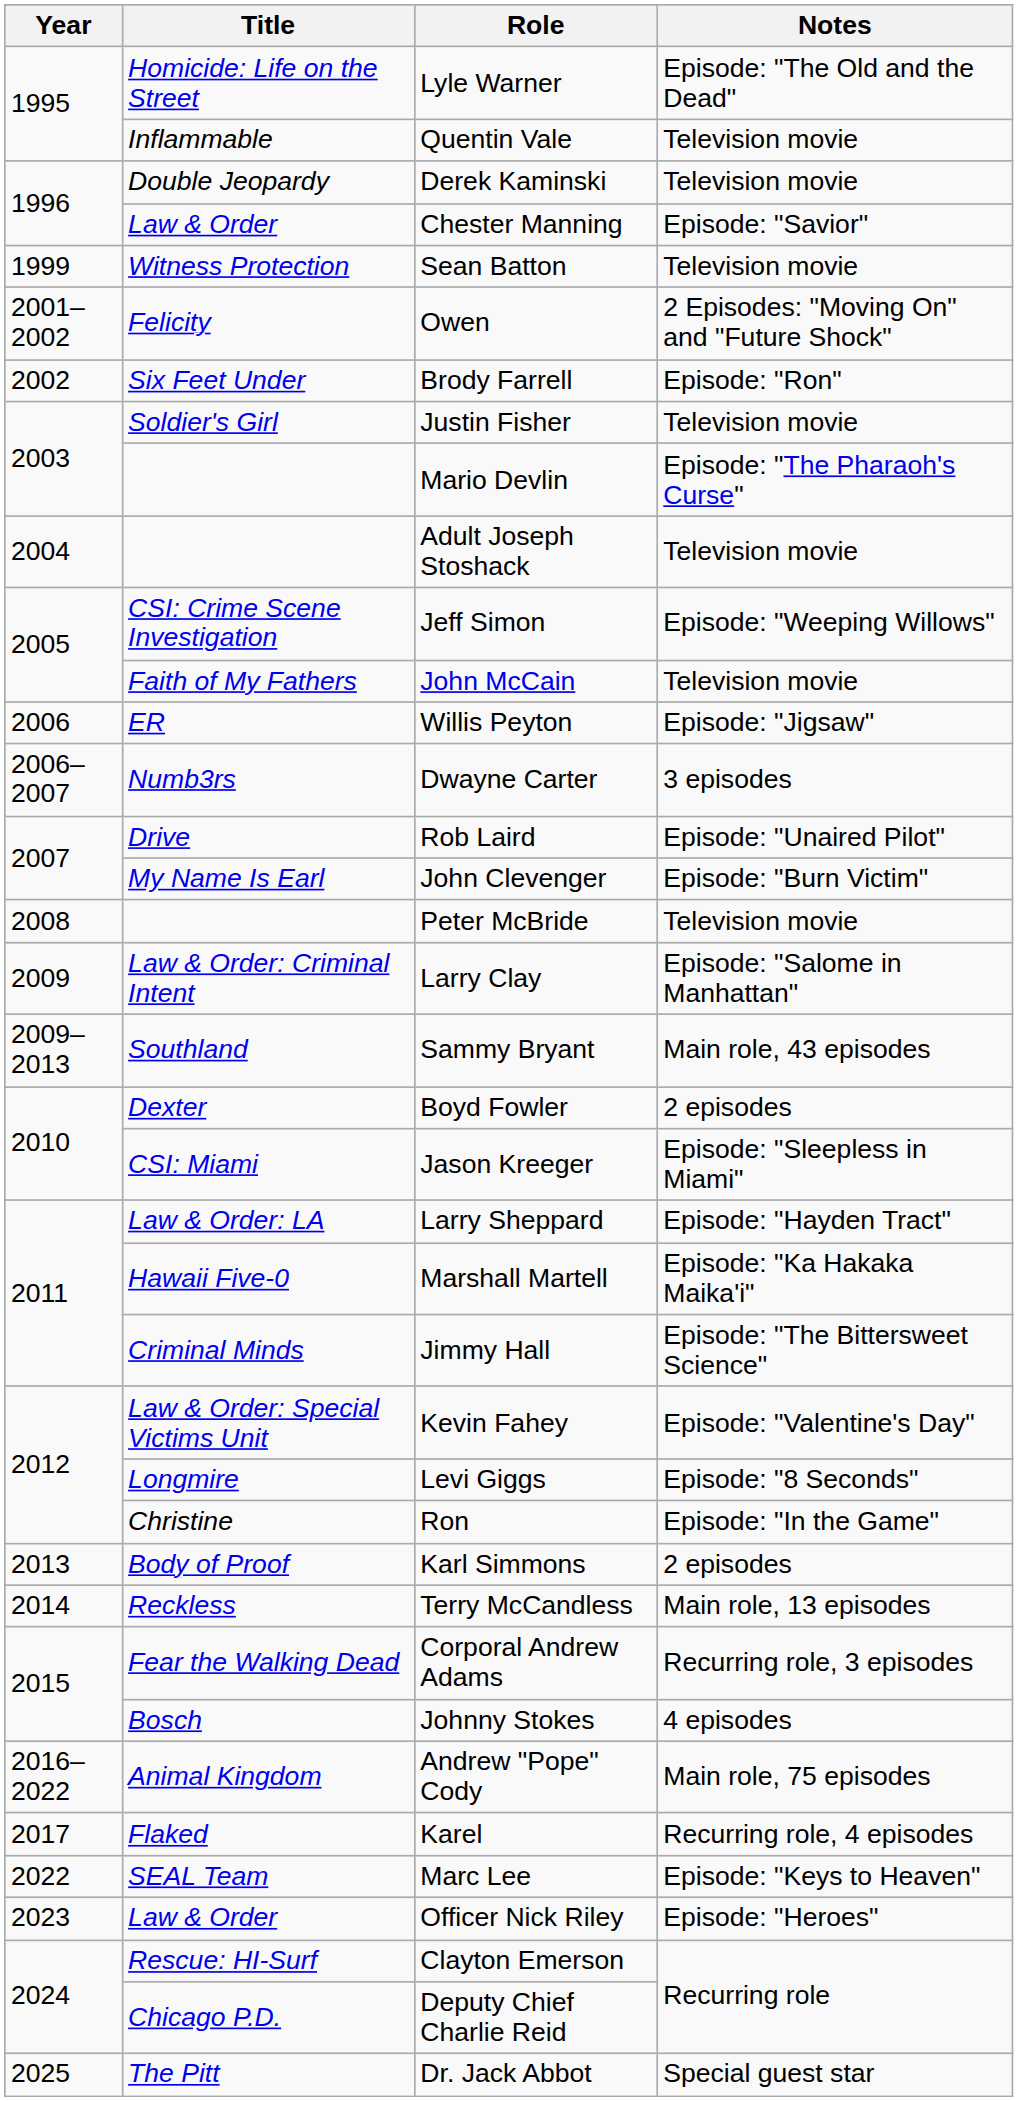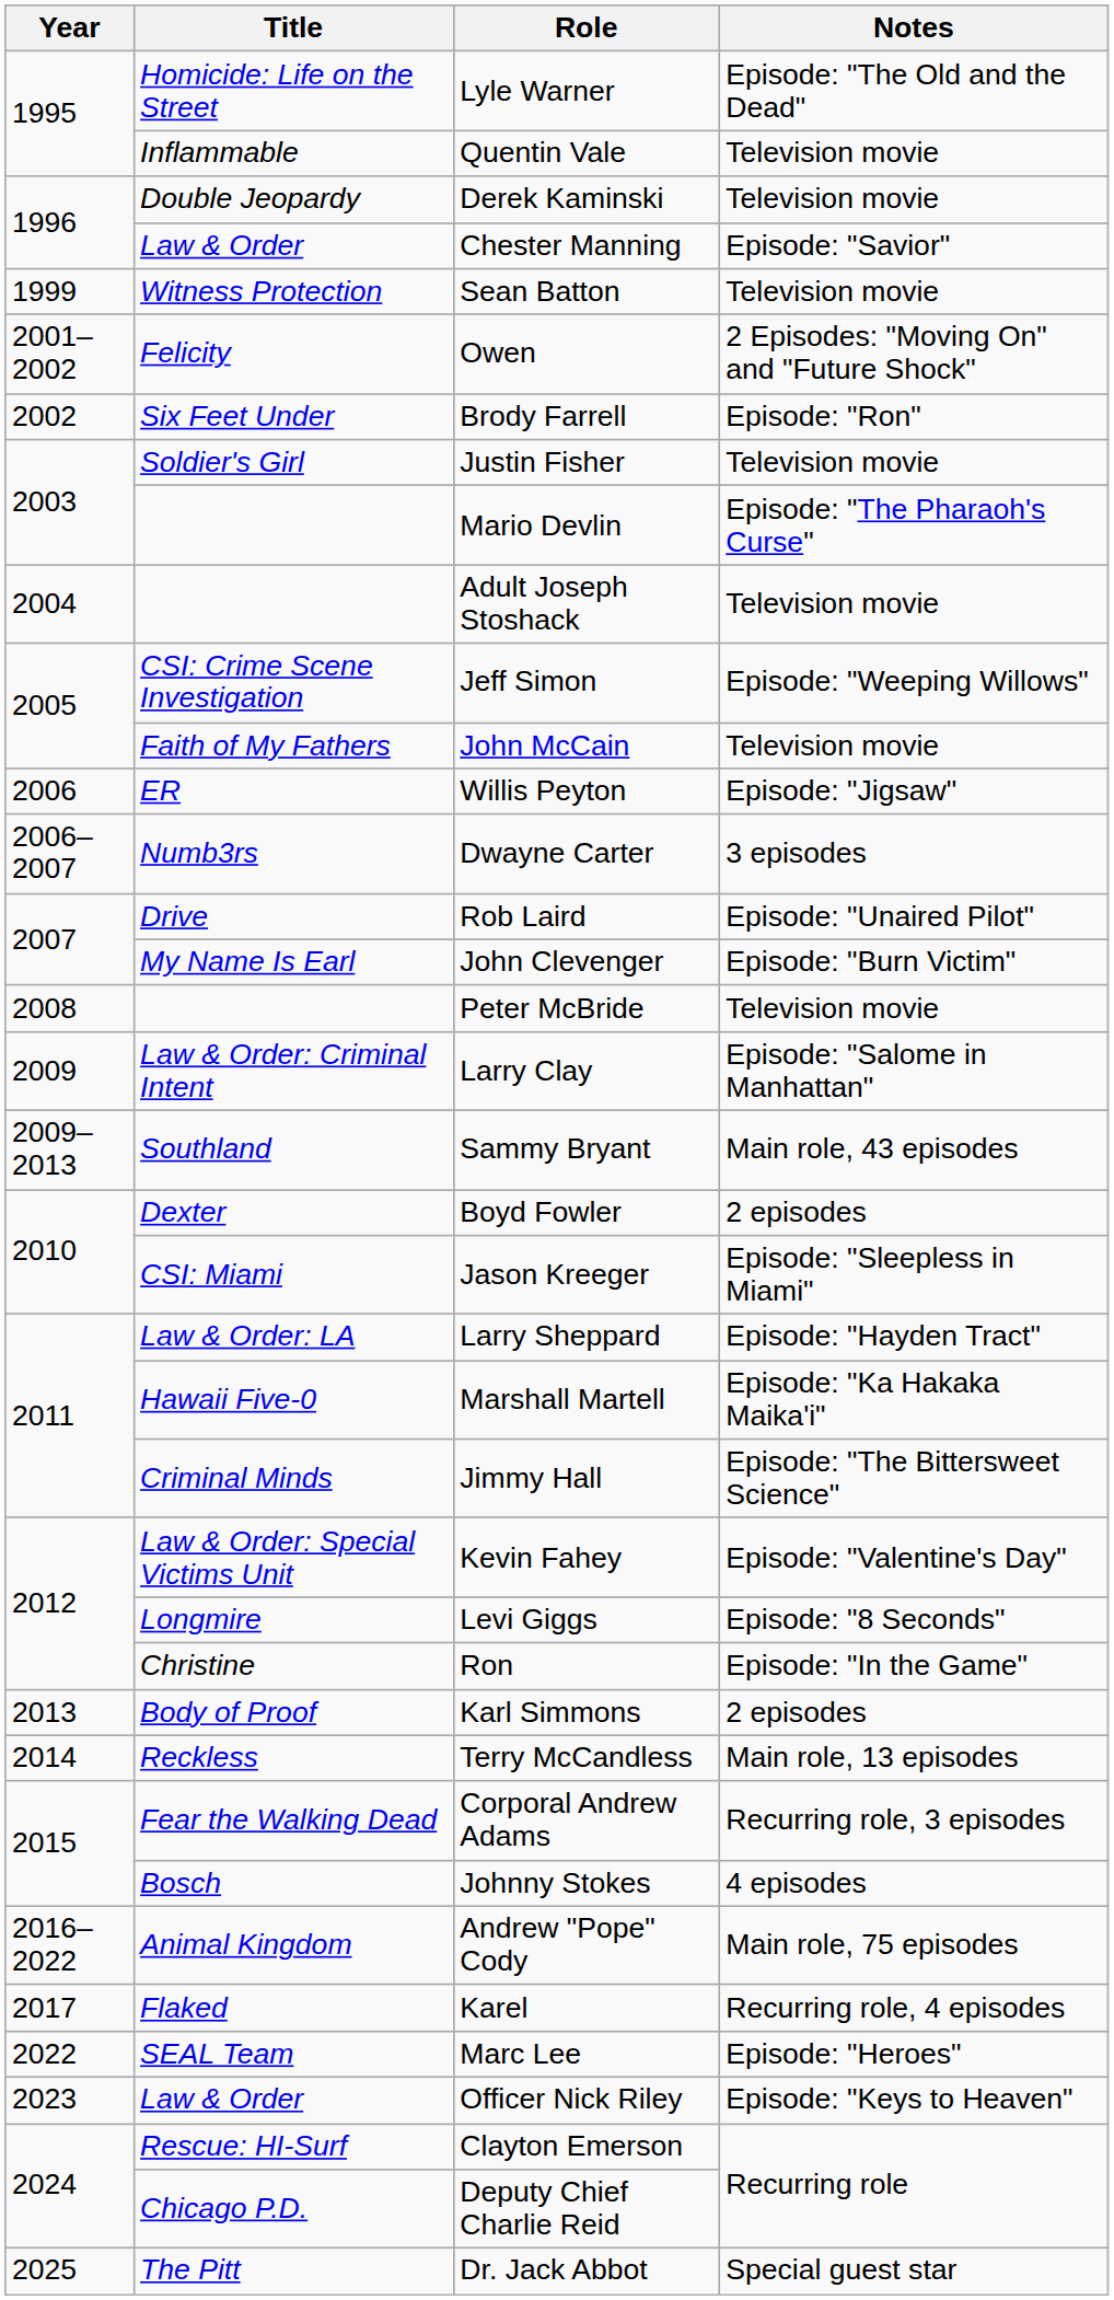Marc Lee | Notes: Episode: "Keys to Heaven" -> Episode: "Heroes"
Officer Nick Riley | Notes: Episode: "Heroes" -> Episode: "Keys to Heaven"
